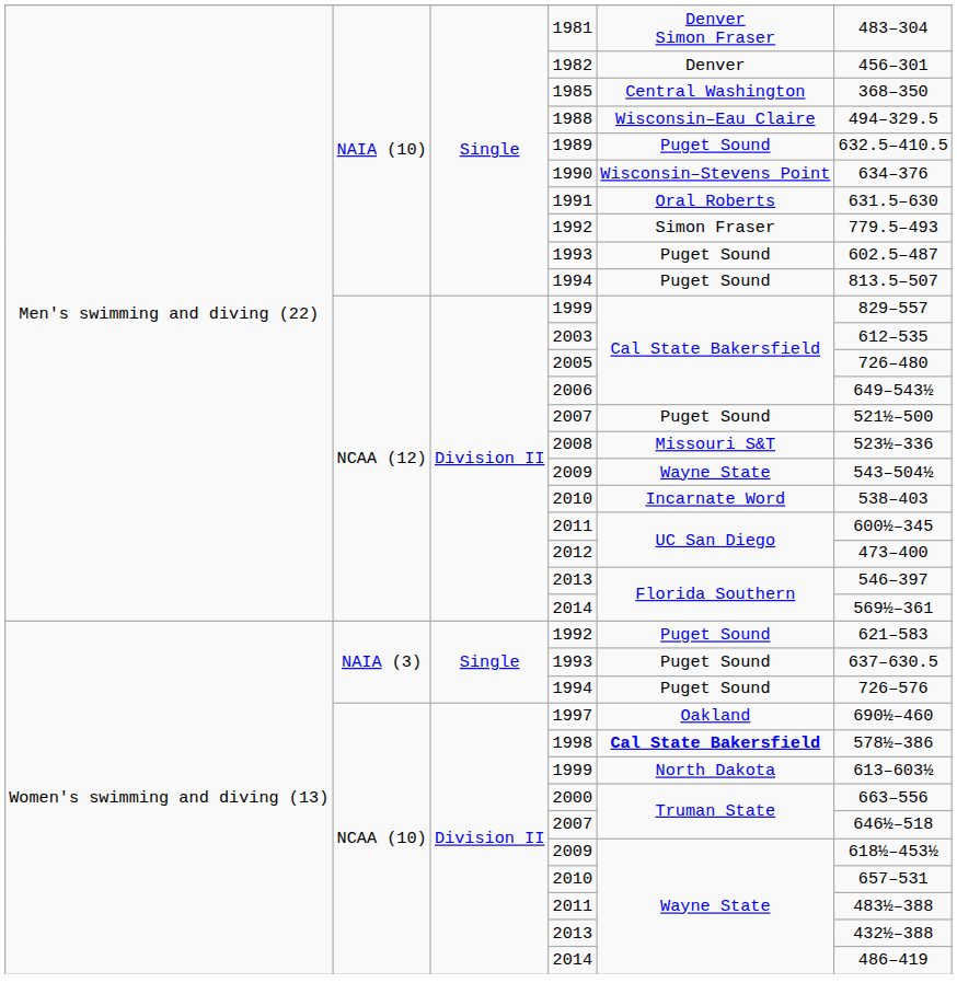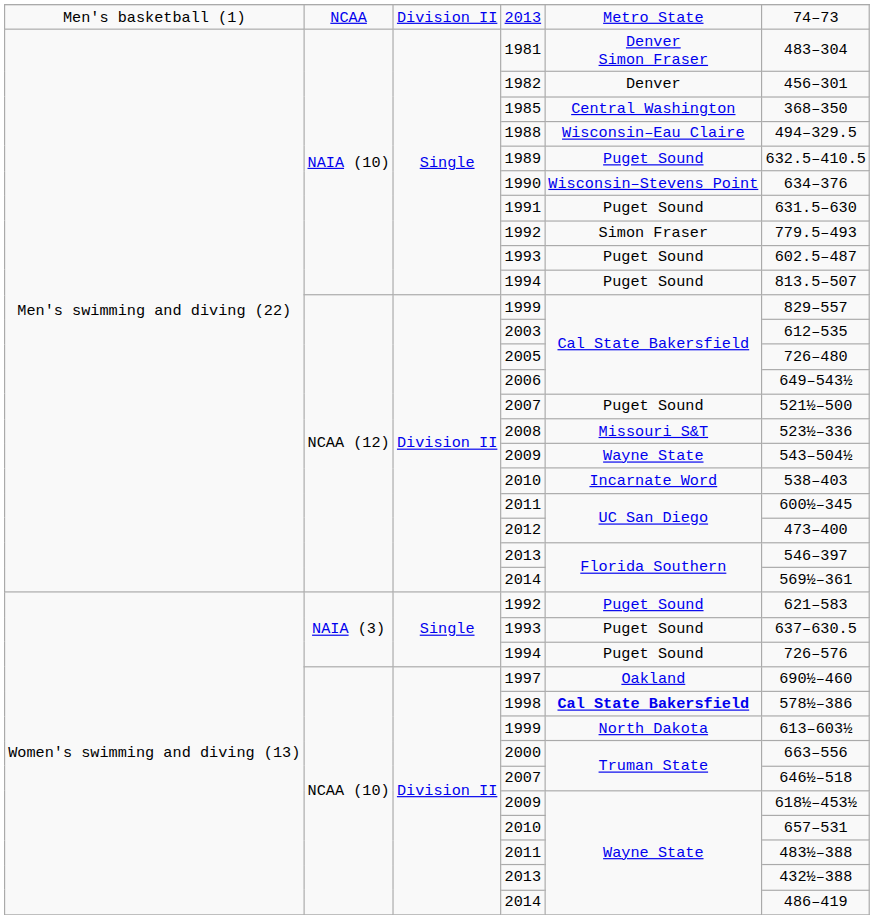+ row: Men's basketball (1) | NCAA | Division II | 2013 | Metro State | 74–73
1991 | column 5: Oral Roberts -> Puget Sound
